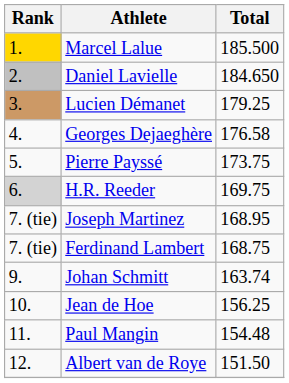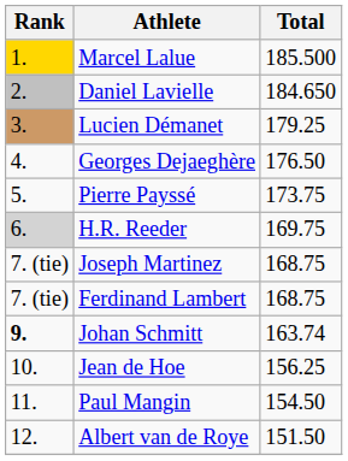Georges Dejaeghère | Total: 176.58 -> 176.50
Joseph Martinez | Total: 168.95 -> 168.75
Johan Schmitt | Rank: normal -> bold
Paul Mangin | Total: 154.48 -> 154.50
